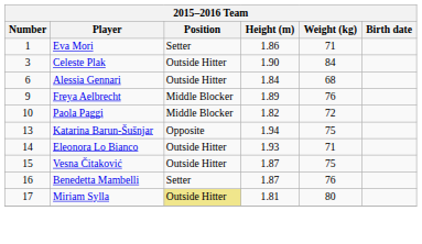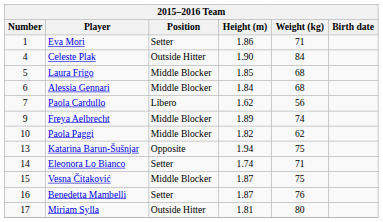Celeste Plak | Number: 3 -> 4
+ row: 5 | Laura Frigo | Middle Blocker | 1.85 | 68
Alessia Gennari | Position: Outside Hitter -> Middle Blocker
+ row: 7 | Paola Cardullo | Libero | 1.62 | 56
Freya Aelbrecht | Weight (kg): 76 -> 74
Paola Paggi | Weight (kg): 72 -> 62
Eleonora Lo Bianco | Position: Outside Hitter -> Setter
Eleonora Lo Bianco | Height (m): 1.93 -> 1.74
Vesna Čitaković | Position: Outside Hitter -> Middle Blocker
Miriam Sylla | Position: khaki background -> no background
